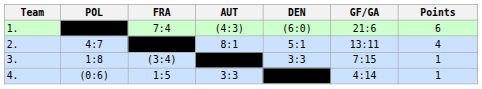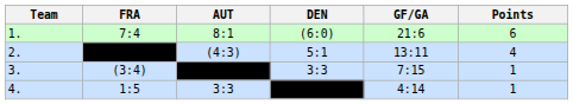- column: POL | 4:7 | 1:8 | (0:6)
1. | AUT: (4:3) -> 8:1
2. | AUT: 8:1 -> (4:3)
